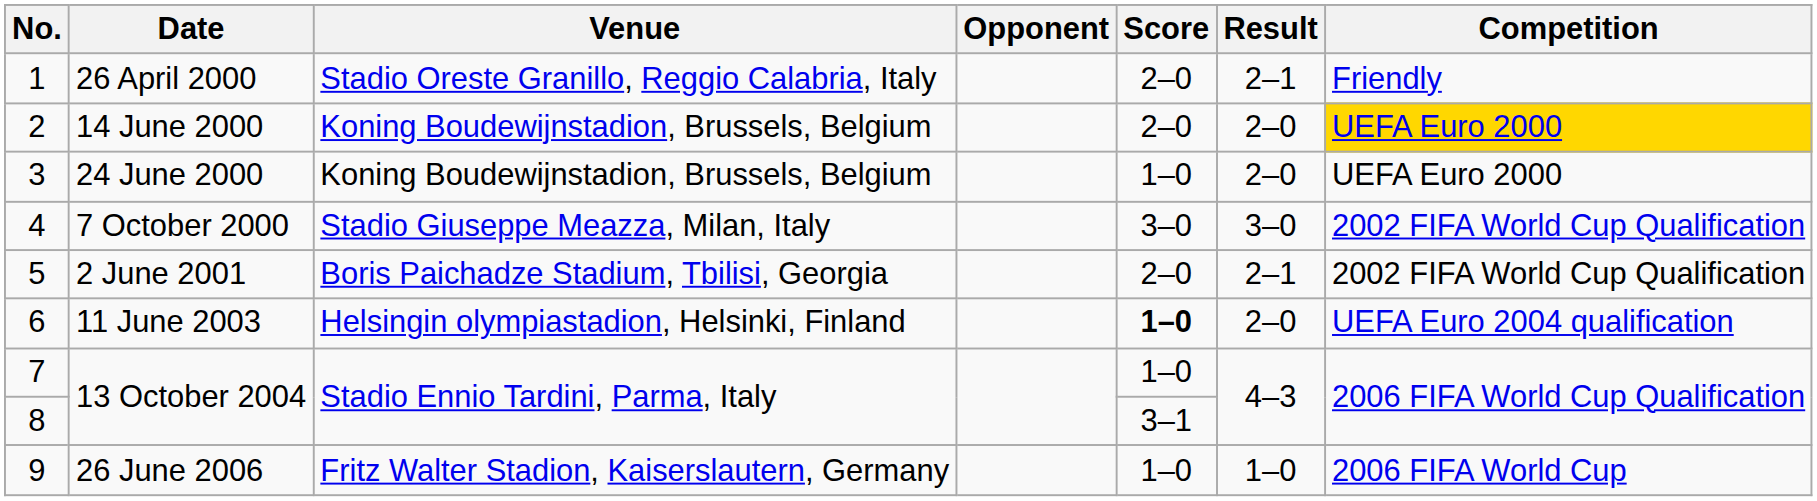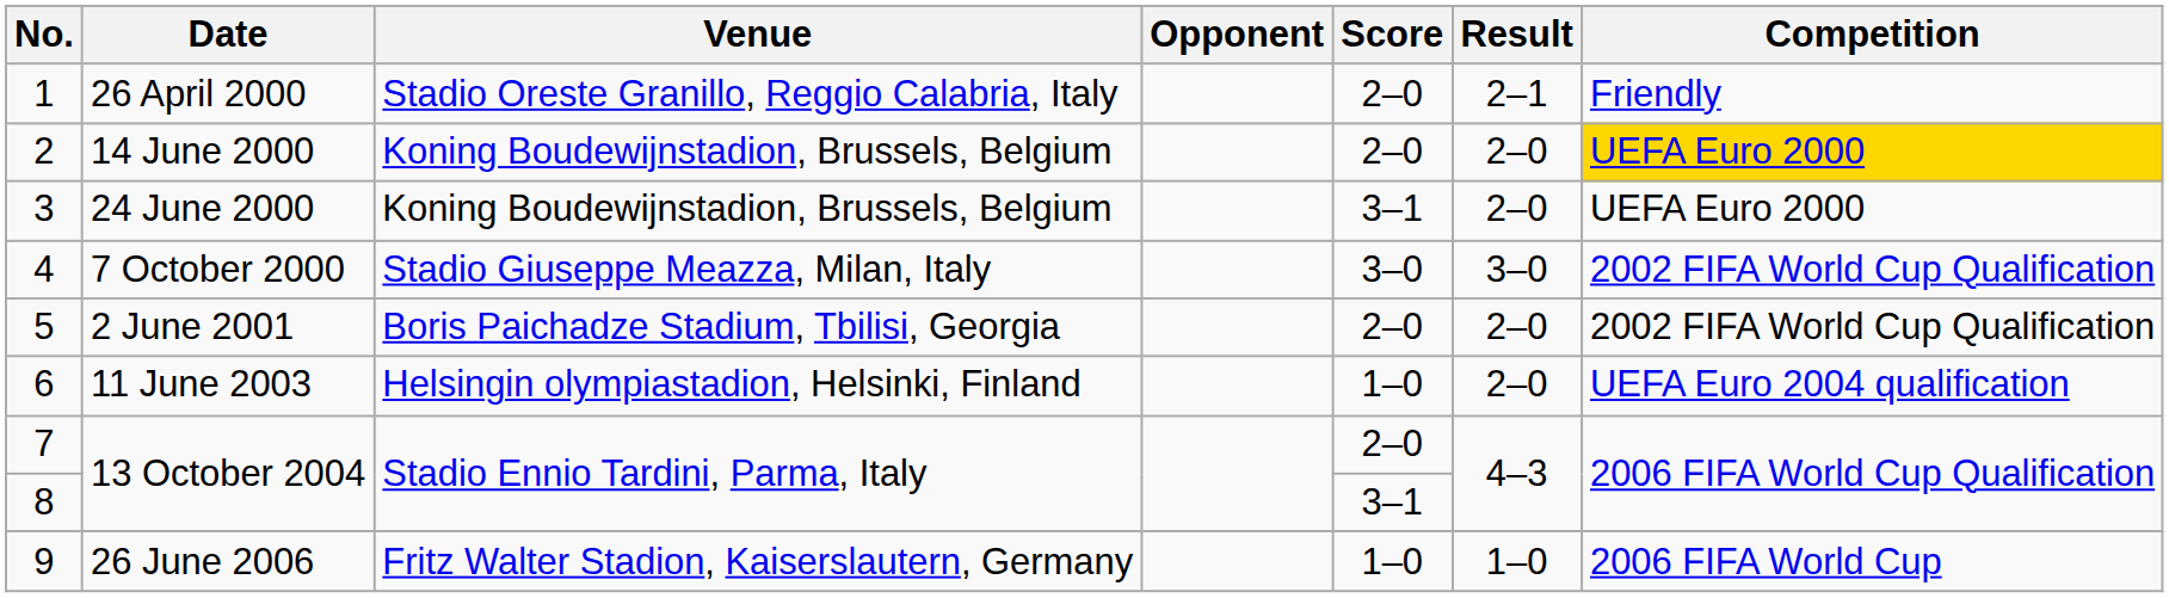3 | Score: 1–0 -> 3–1
5 | Result: 2–1 -> 2–0
6 | Score: bold -> normal
7 | Score: 1–0 -> 2–0
